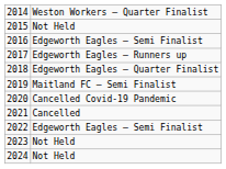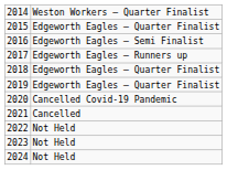2015 | column 2: Not Held -> Edgeworth Eagles – Quarter Finalist
2019 | column 2: Maitland FC – Semi Finalist -> Edgeworth Eagles – Quarter Finalist
2022 | column 2: Edgeworth Eagles – Semi Finalist -> Not Held
